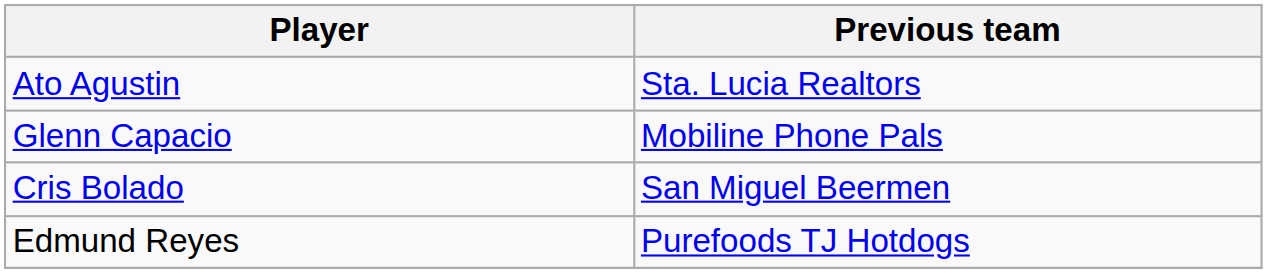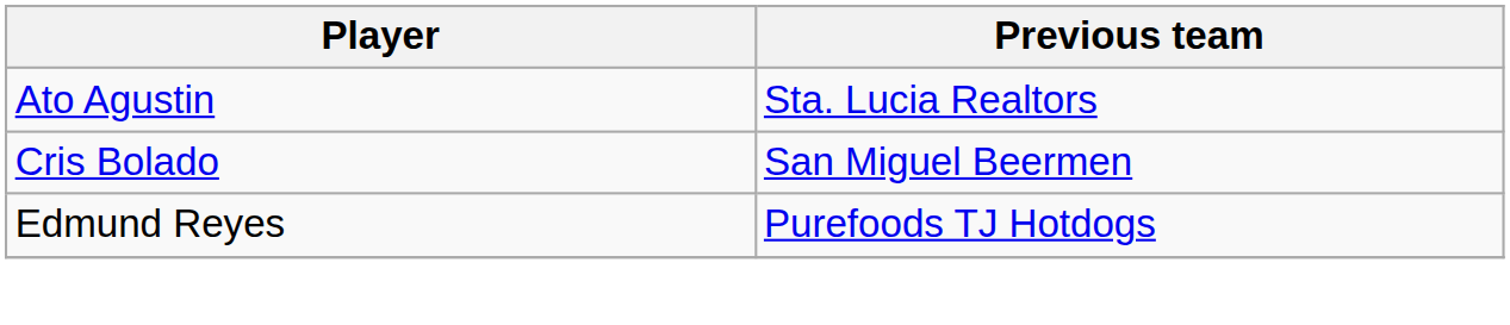- row: Glenn Capacio | Mobiline Phone Pals
